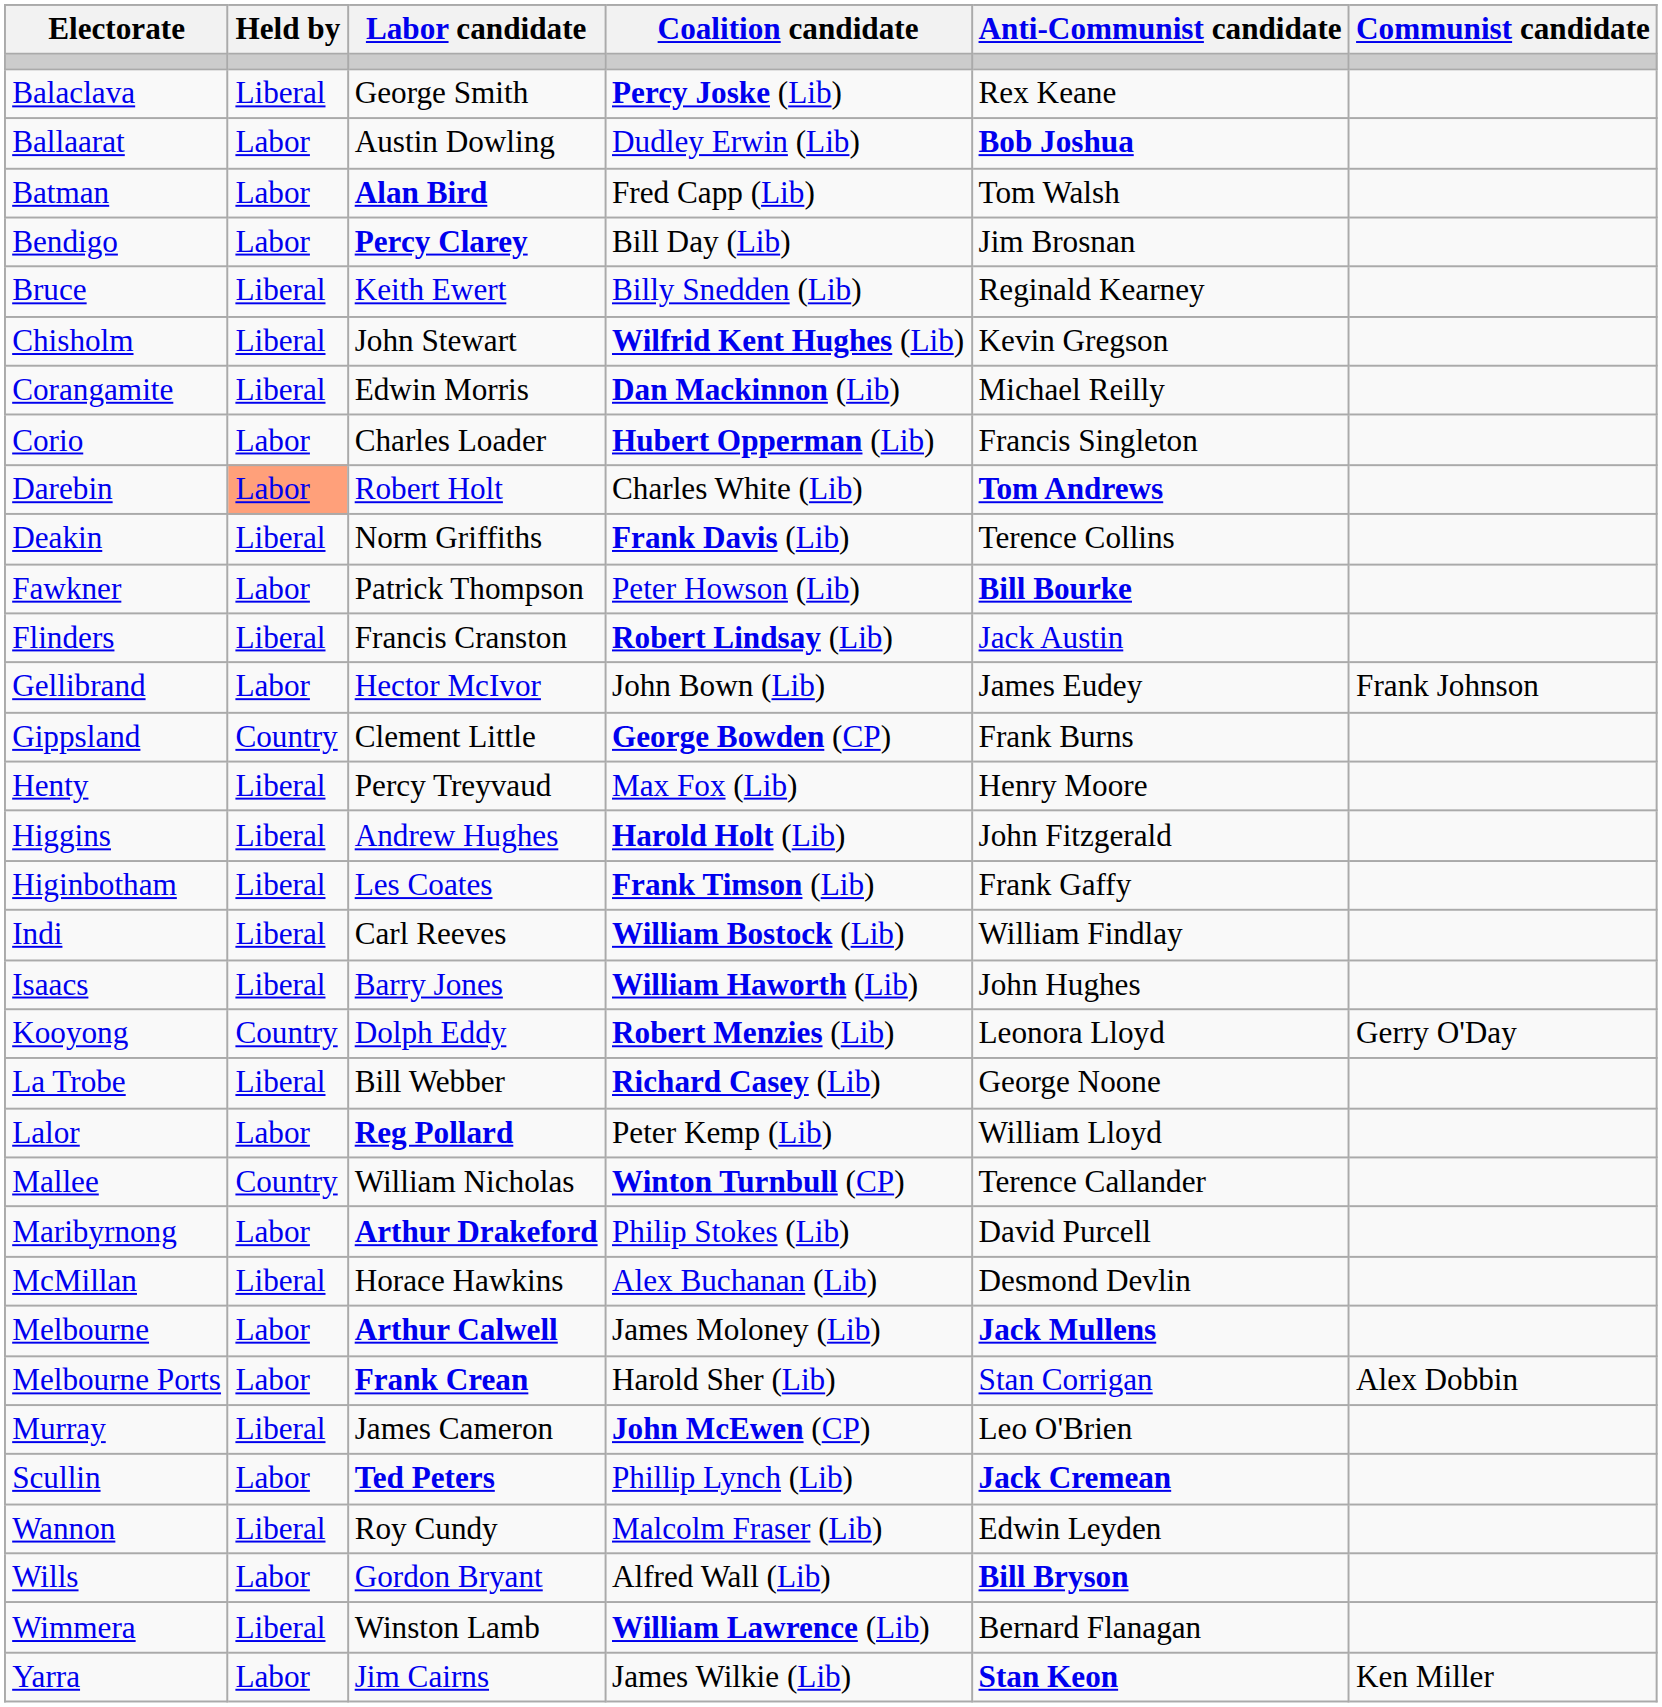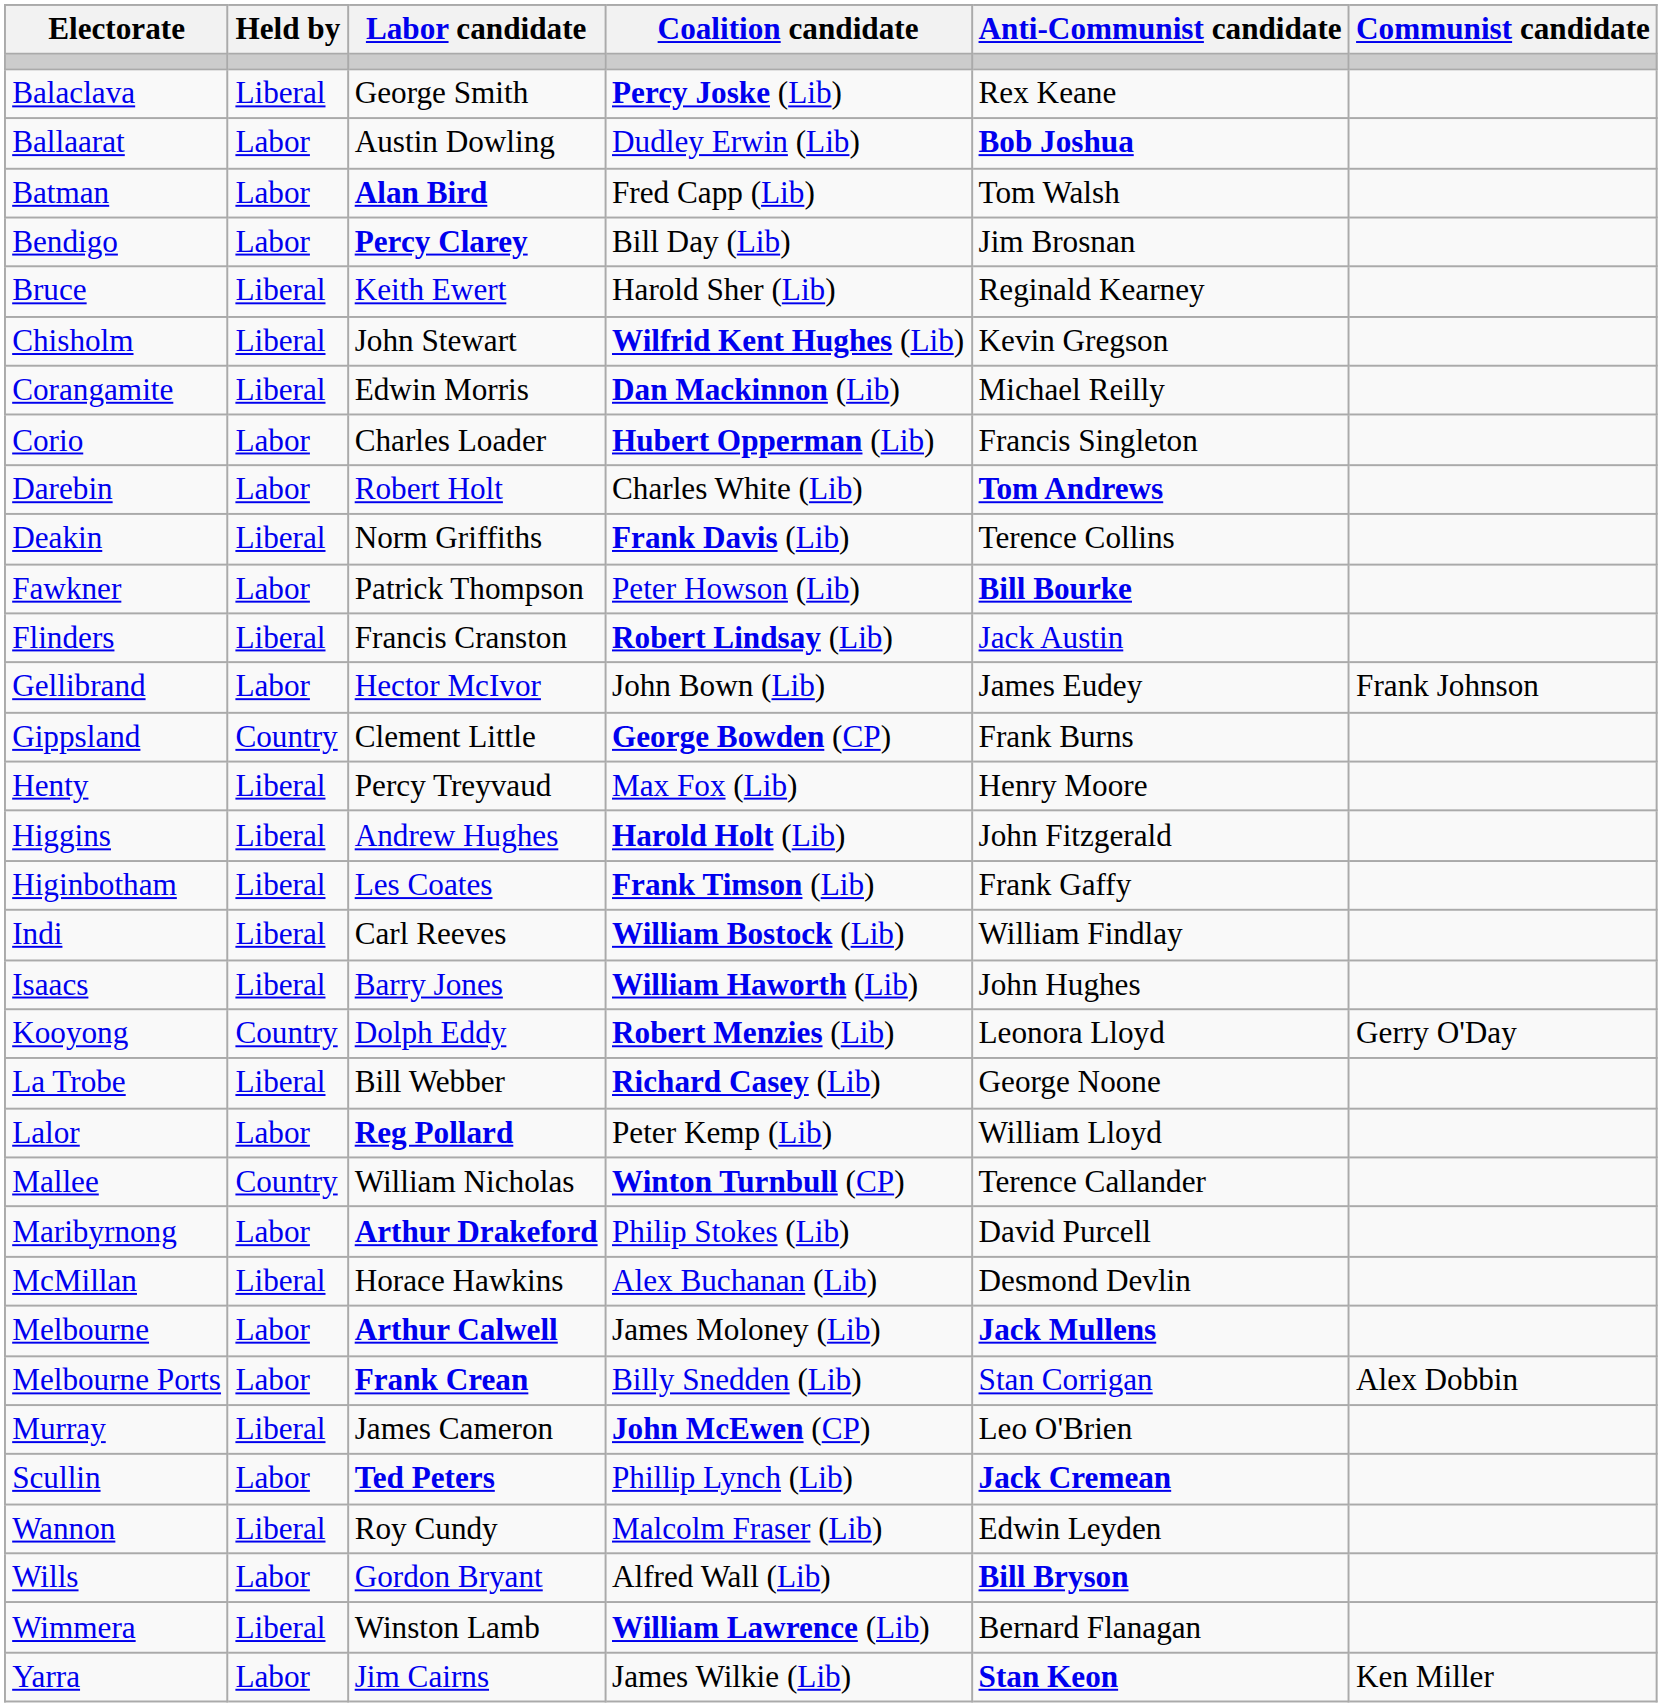Bruce | Coalition candidate: Billy Snedden (Lib) -> Harold Sher (Lib)
Darebin | Held by: lightsalmon background -> no background
Melbourne Ports | Coalition candidate: Harold Sher (Lib) -> Billy Snedden (Lib)
